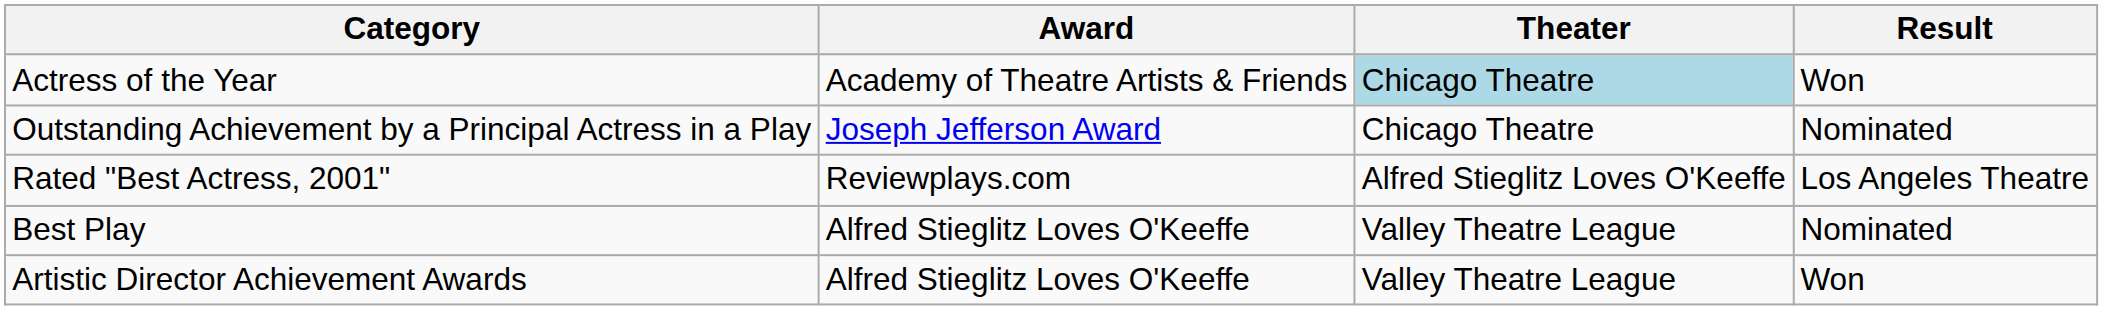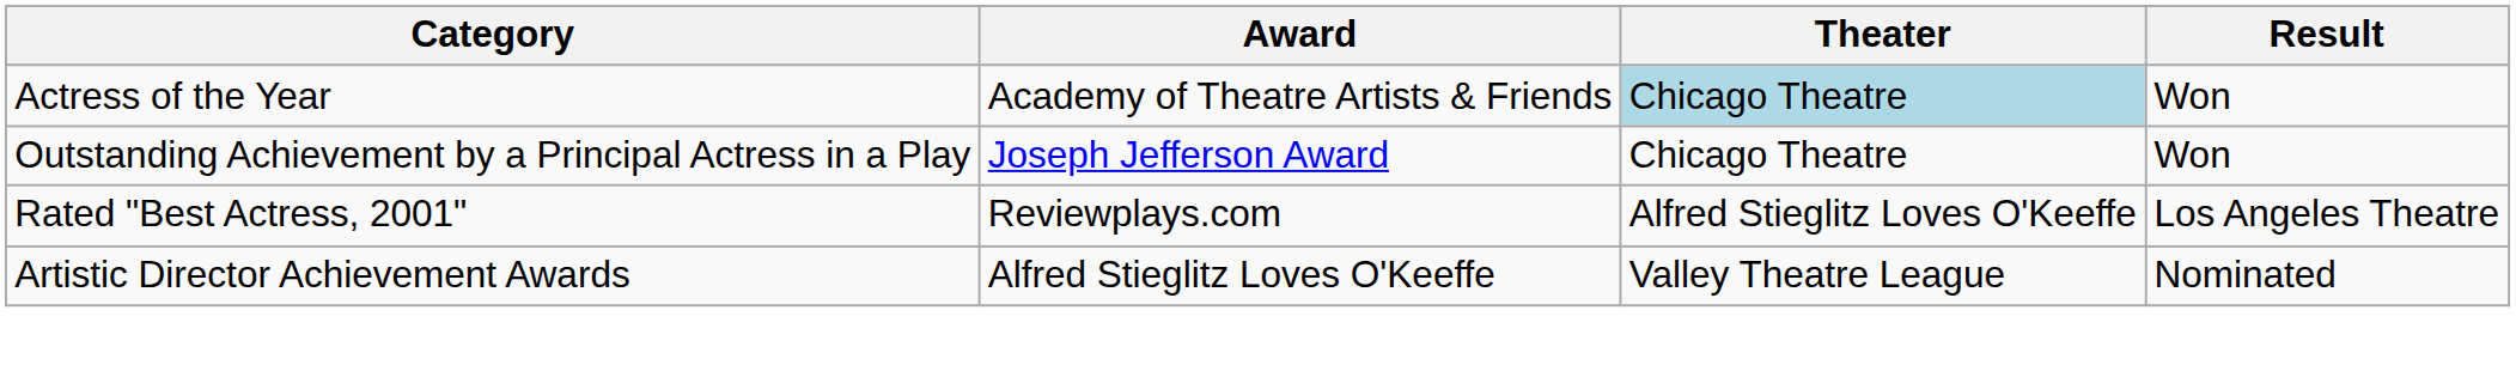Outstanding Achievement by a Principal Actress in a Play | Result: Nominated -> Won
- row: Best Play | Alfred Stieglitz Loves O'Keeffe | Valley Theatre League | Nominated
Artistic Director Achievement Awards | Result: Won -> Nominated
